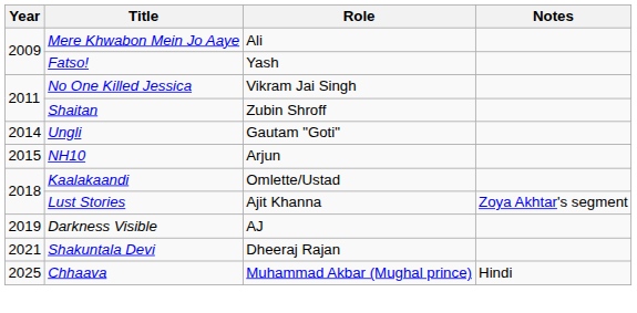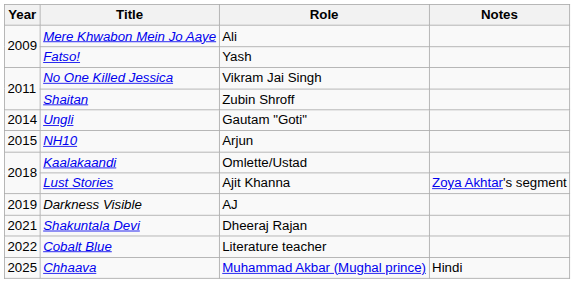+ row: 2022 | Cobalt Blue | Literature teacher
